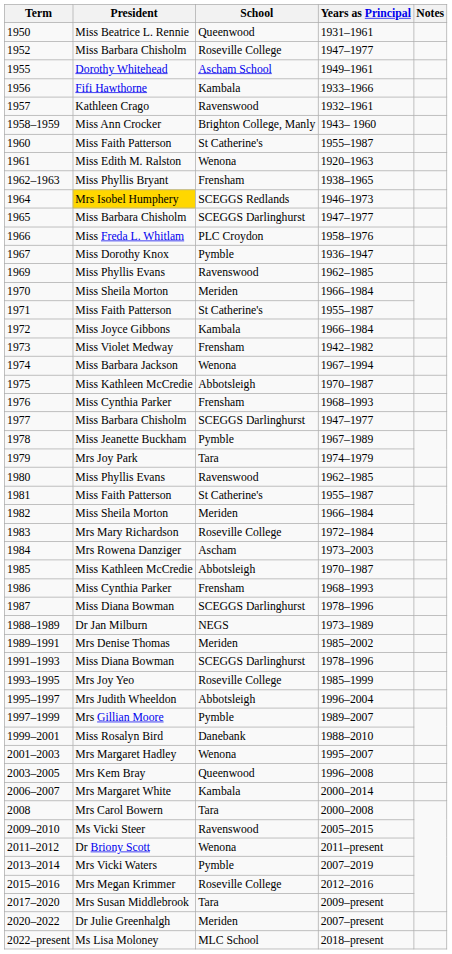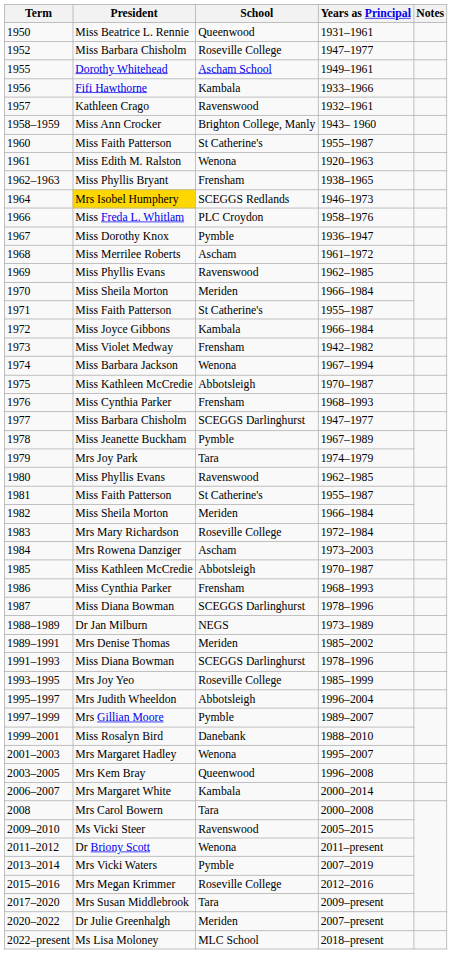- row: 1965 | Miss Barbara Chisholm | SCEGGS Darlinghurst | 1947–1977
+ row: 1968 | Miss Merrilee Roberts | Ascham | 1961–1972
